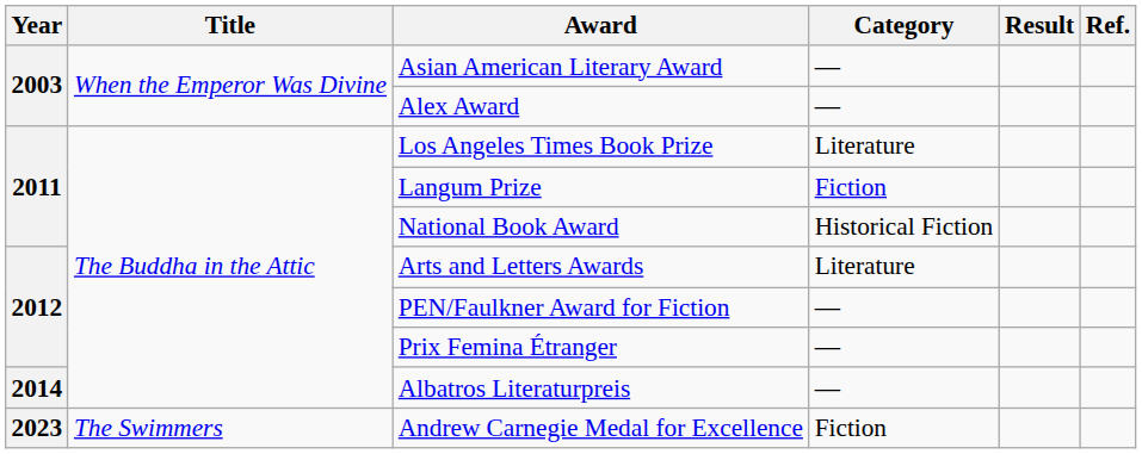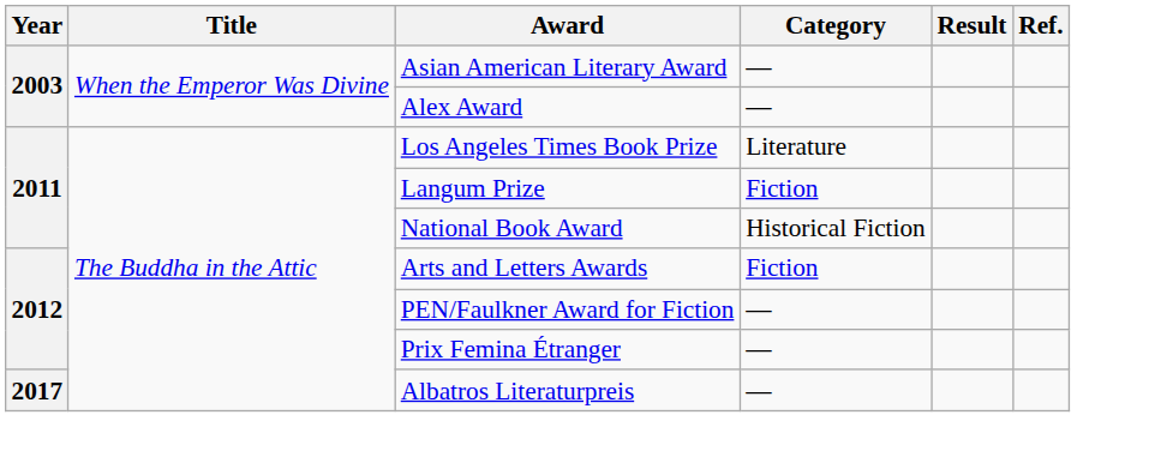Arts and Letters Awards | Category: Literature -> Fiction
Albatros Literaturpreis | Year: 2014 -> 2017
- row: 2023 | The Swimmers | Andrew Carnegie Medal for Excellence | Fiction
